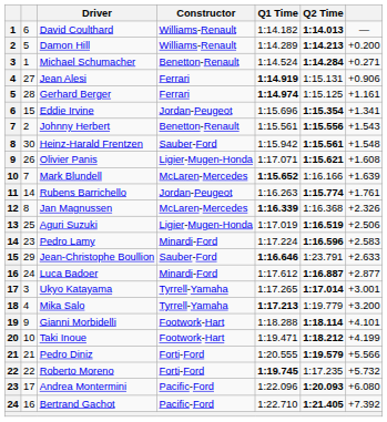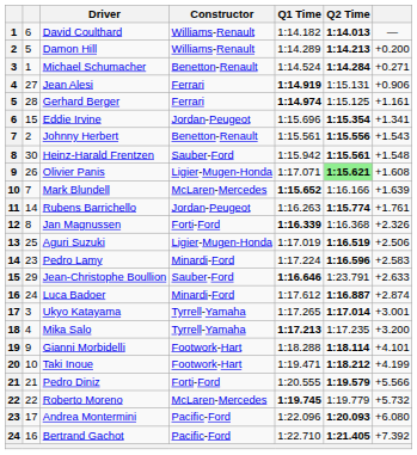Olivier Panis | Q2 Time: no background -> lightgreen background
Jan Magnussen | Constructor: McLaren-Mercedes -> Forti-Ford
Luca Badoer | column 7: +2.877 -> +2.874
Mika Salo | Q2 Time: 1:19.779 -> 1:17.235
Roberto Moreno | Constructor: Forti-Ford -> McLaren-Mercedes
Roberto Moreno | Q2 Time: 1:17.235 -> 1:19.779
